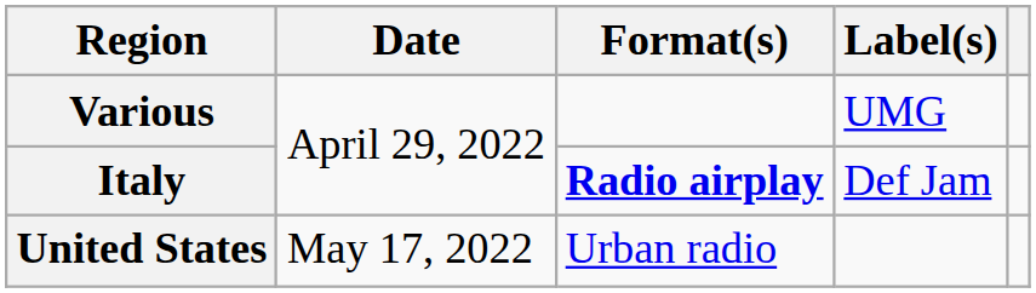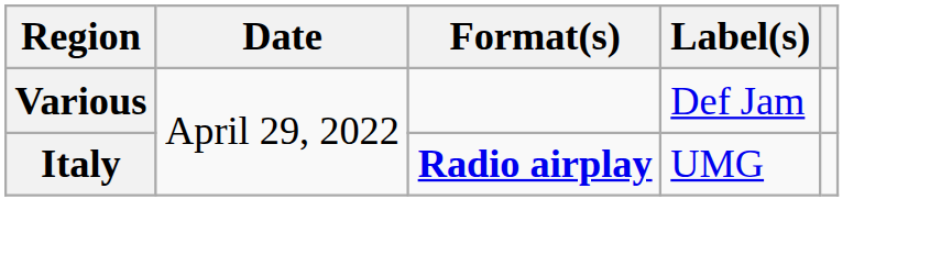Various | Label(s): UMG -> Def Jam
Italy | Label(s): Def Jam -> UMG
- row: United States | May 17, 2022 | Urban radio
